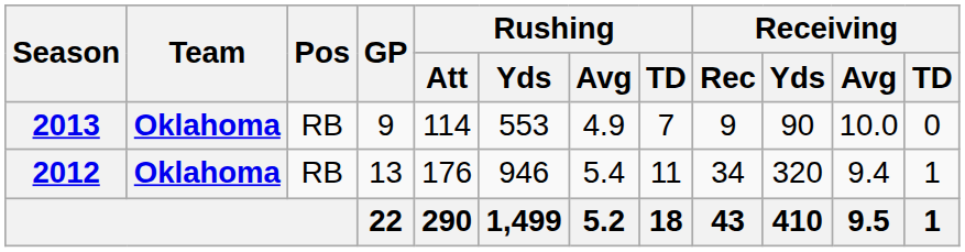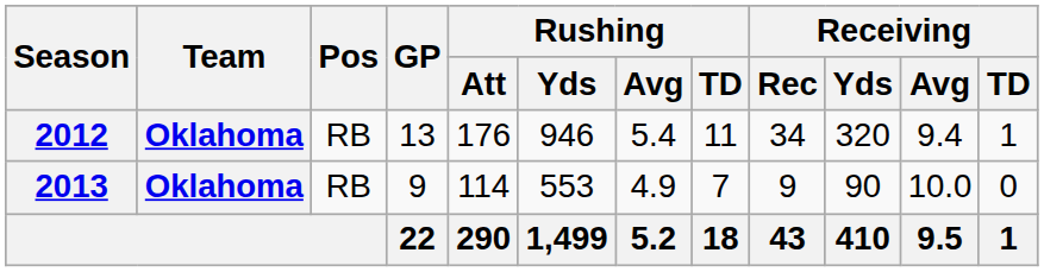rows swapped: 2012 <-> 2013
